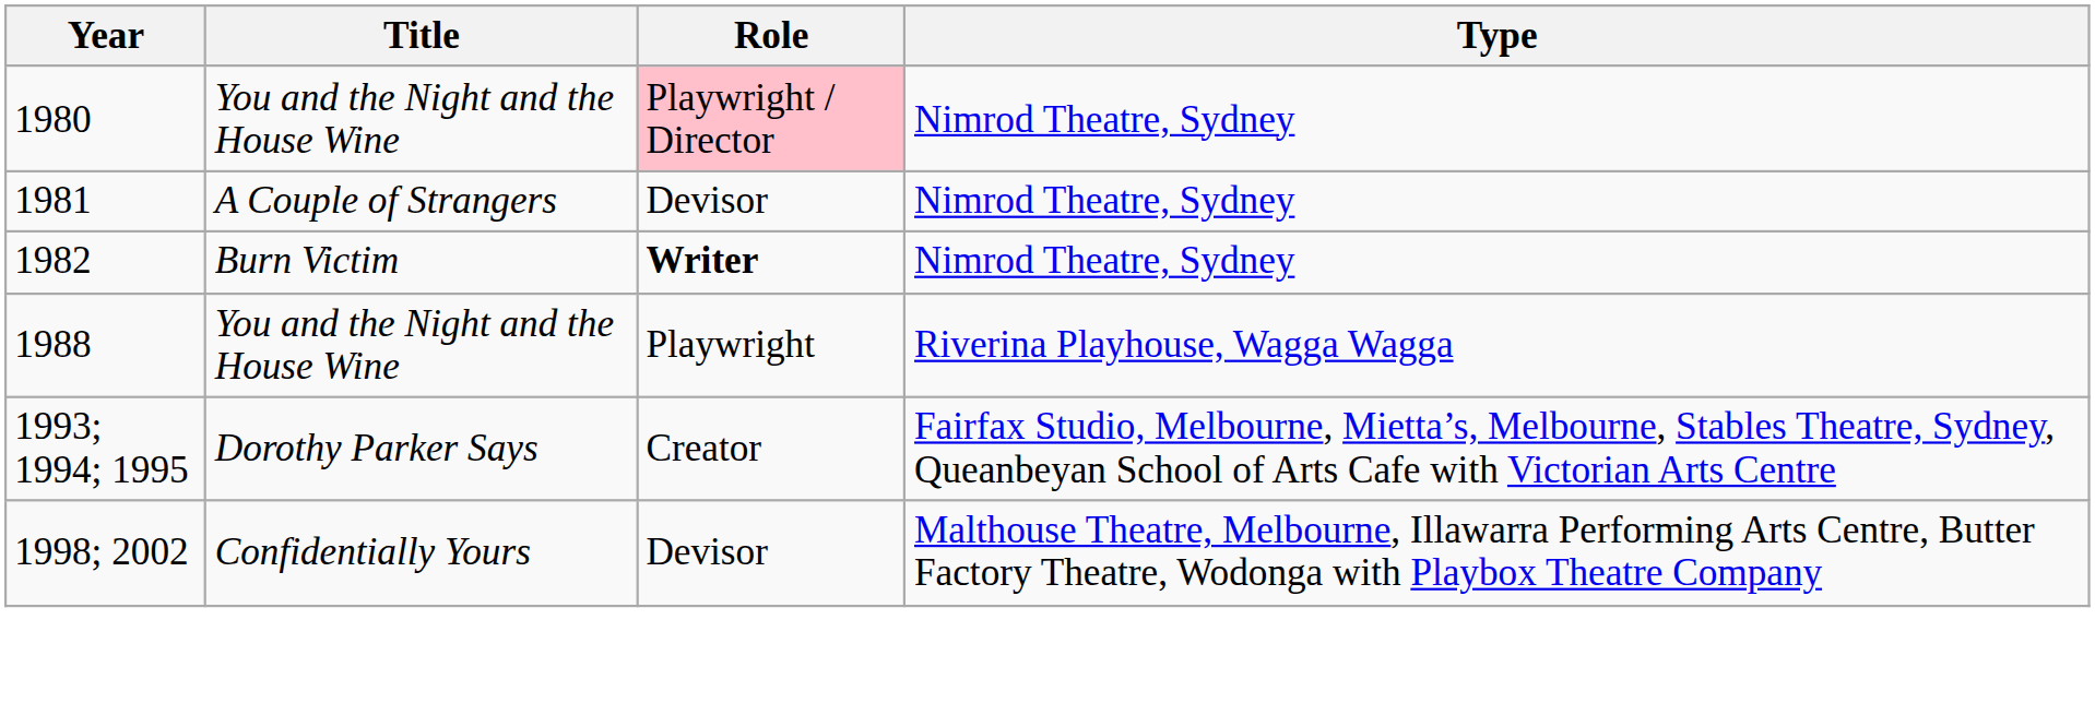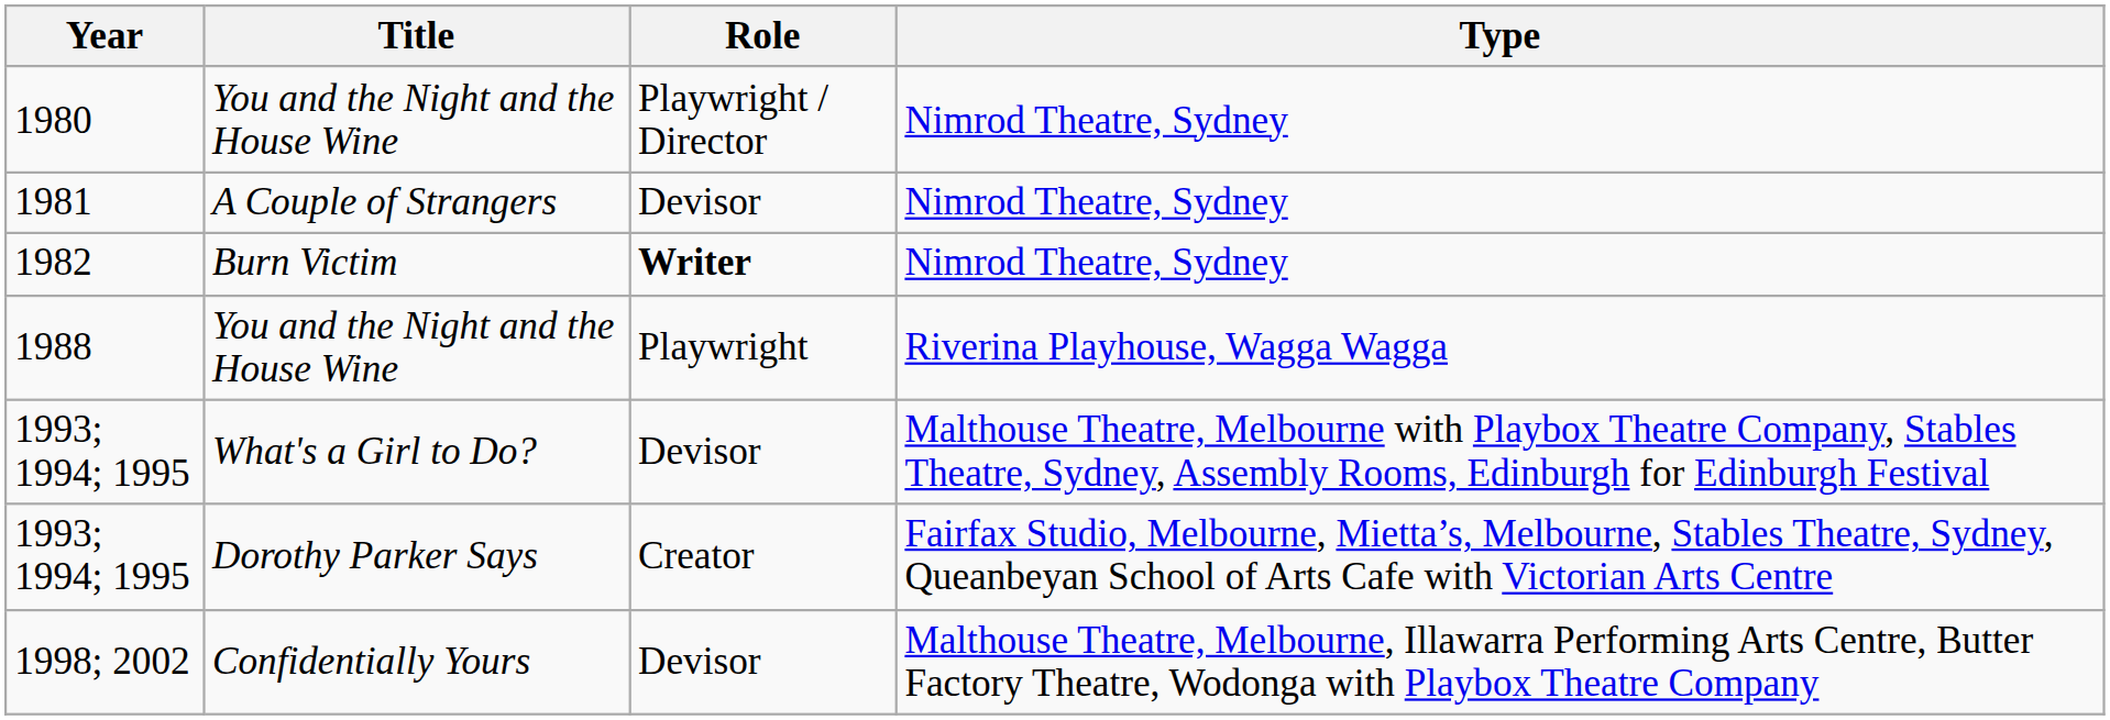1980 | Role: pink background -> no background
+ row: 1993; 1994; 1995 | What's a Girl to Do? | Devisor | Malthouse Theatre, Melbourne with Playbox Theatre Company, Stables Theatre, Sydney, Assembly Rooms, Edinburgh for Edinburgh Festival
